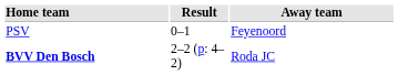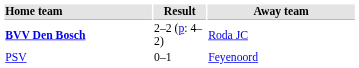rows swapped: BVV Den Bosch <-> PSV
